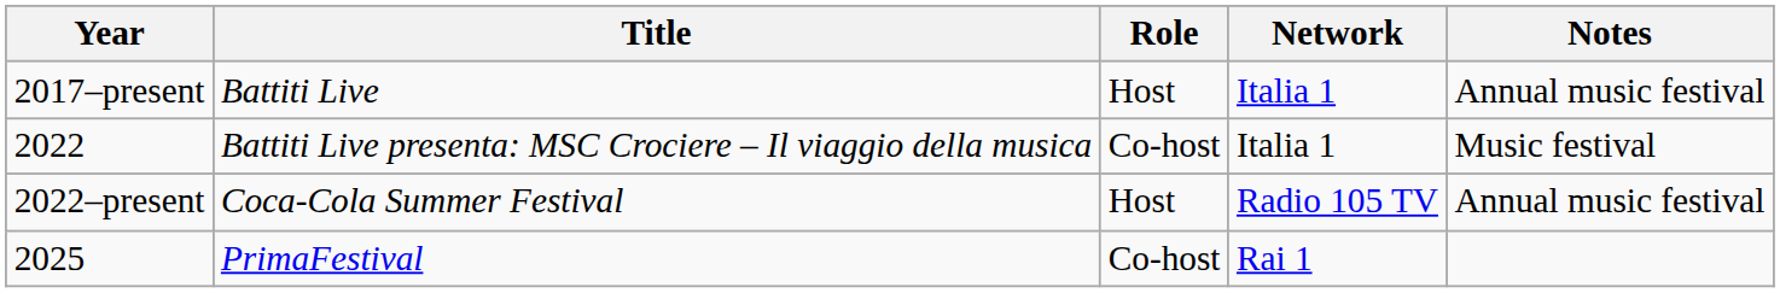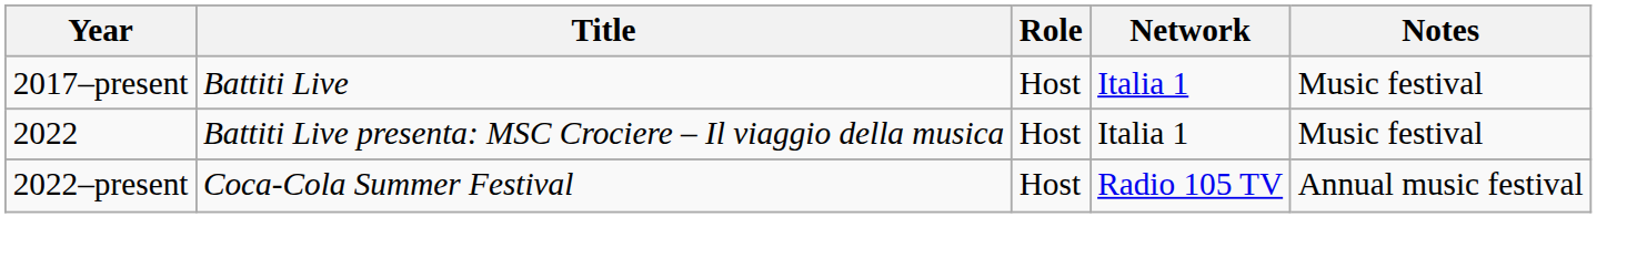2017–present | Notes: Annual music festival -> Music festival
2022 | Role: Co-host -> Host
- row: 2025 | PrimaFestival | Co-host | Rai 1
